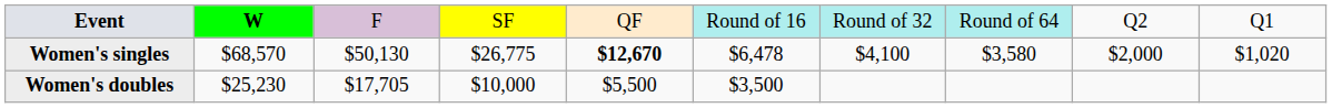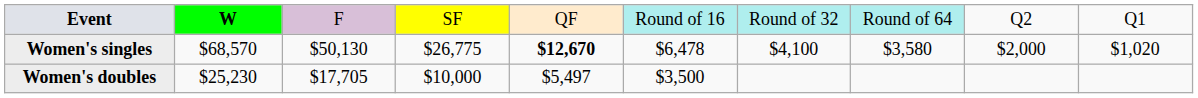Women's doubles | column 5: $5,500 -> $5,497
